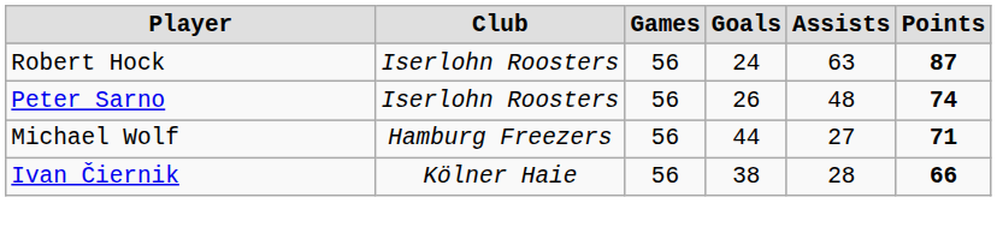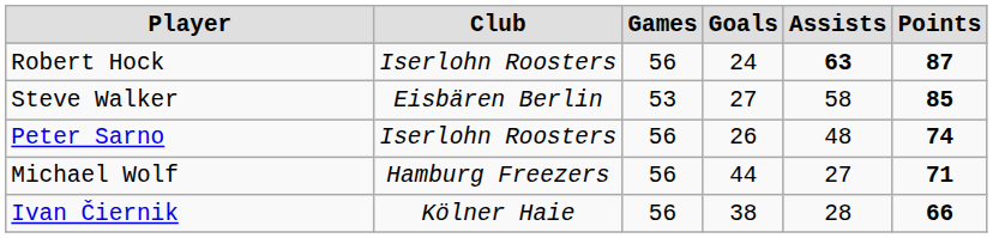Robert Hock | Assists: normal -> bold
+ row: Steve Walker | Eisbären Berlin | 53 | 27 | 58 | 85
